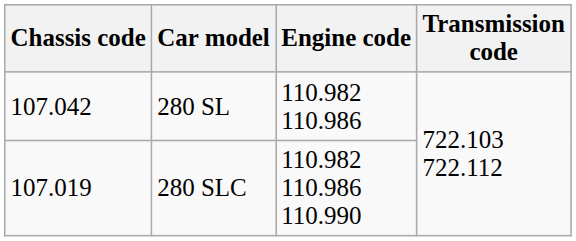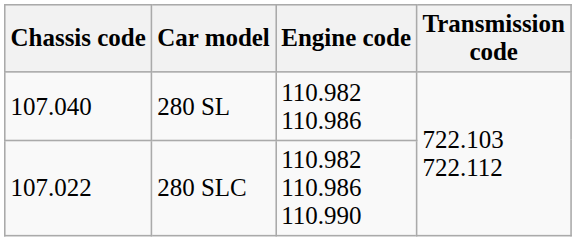280 SL | Chassis code: 107.042 -> 107.040
280 SLC | Chassis code: 107.019 -> 107.022
